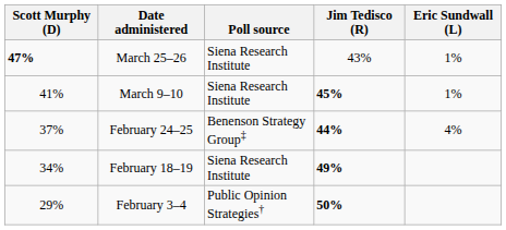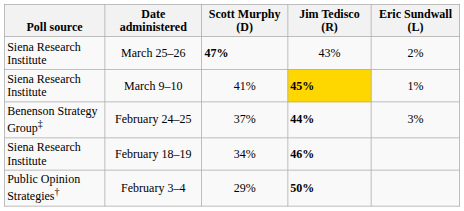columns swapped: Poll source <-> Scott Murphy (D)
March 25–26 | Eric Sundwall (L): 1% -> 2%
March 9–10 | Jim Tedisco (R): no background -> gold background
February 24–25 | Eric Sundwall (L): 4% -> 3%
February 18–19 | Jim Tedisco (R): 49% -> 46%
